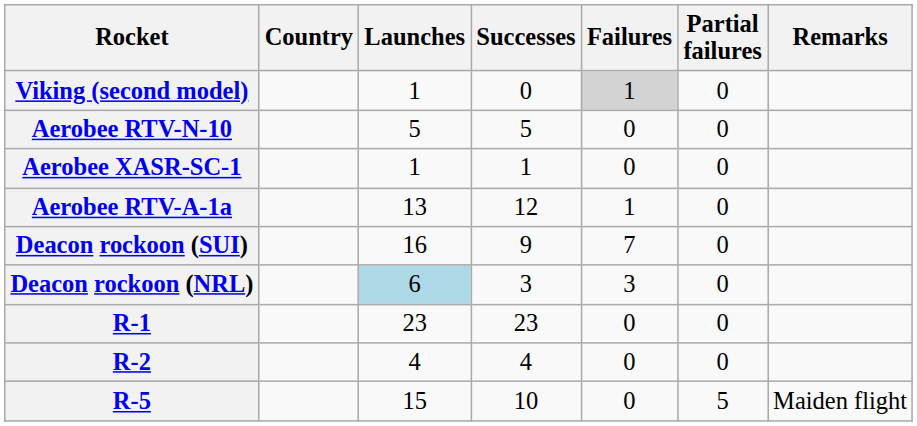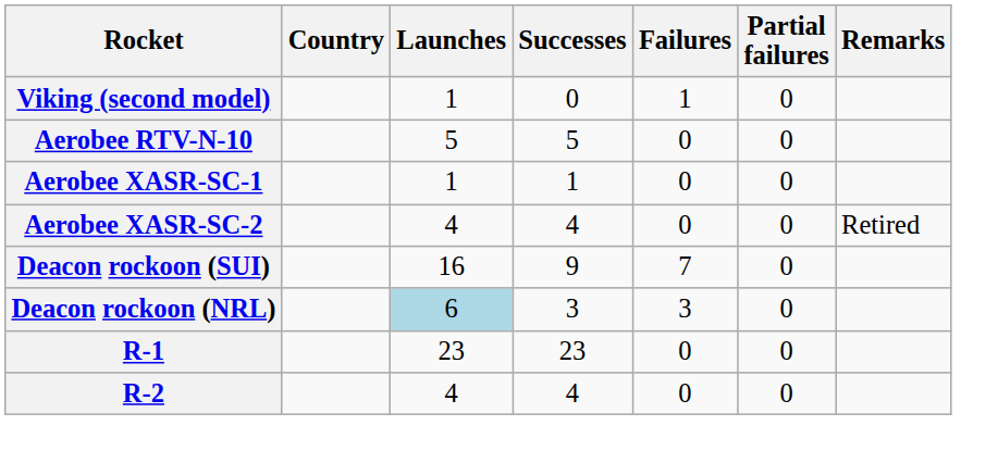Viking (second model) | Failures: lightgrey background -> no background
+ row: Aerobee XASR-SC-2 | 4 | 4 | 0 | 0 | Retired
- row: Aerobee RTV-A-1a | 13 | 12 | 1 | 0
- row: R-5 | 15 | 10 | 0 | 5 | Maiden flight
